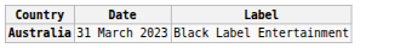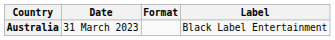+ column: Format
